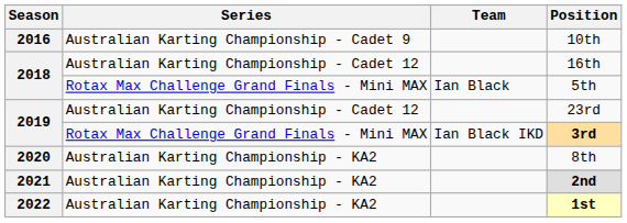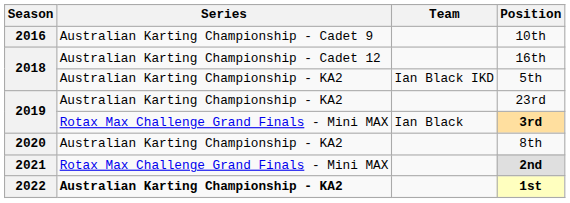5th | Series: Rotax Max Challenge Grand Finals - Mini MAX -> Australian Karting Championship - KA2
5th | Team: Ian Black -> Ian Black IKD
23rd | Series: Australian Karting Championship - Cadet 12 -> Australian Karting Championship - KA2
3rd | Team: Ian Black IKD -> Ian Black
2nd | Series: Australian Karting Championship - KA2 -> Rotax Max Challenge Grand Finals - Mini MAX
1st | Series: normal -> bold
